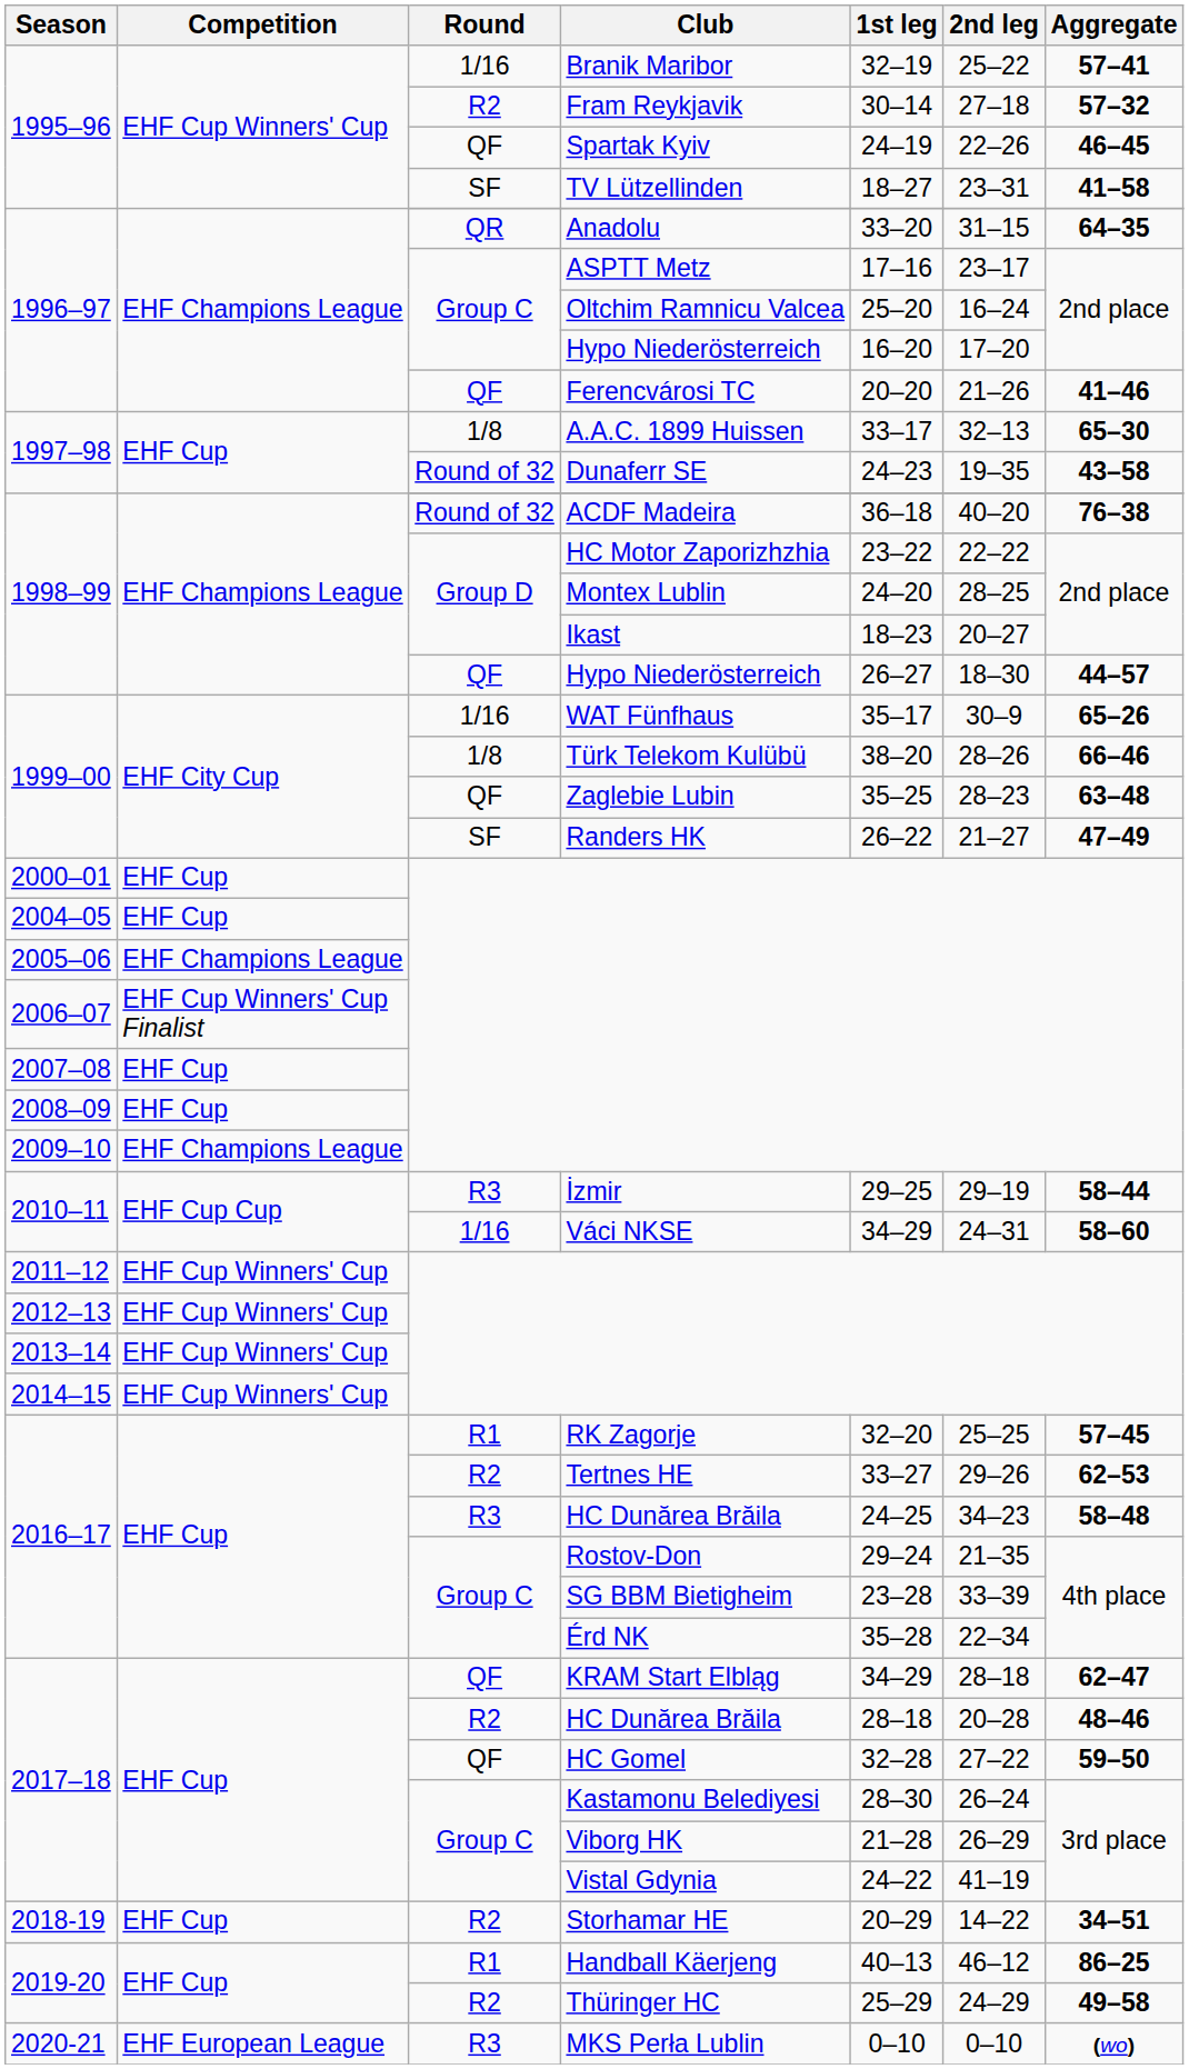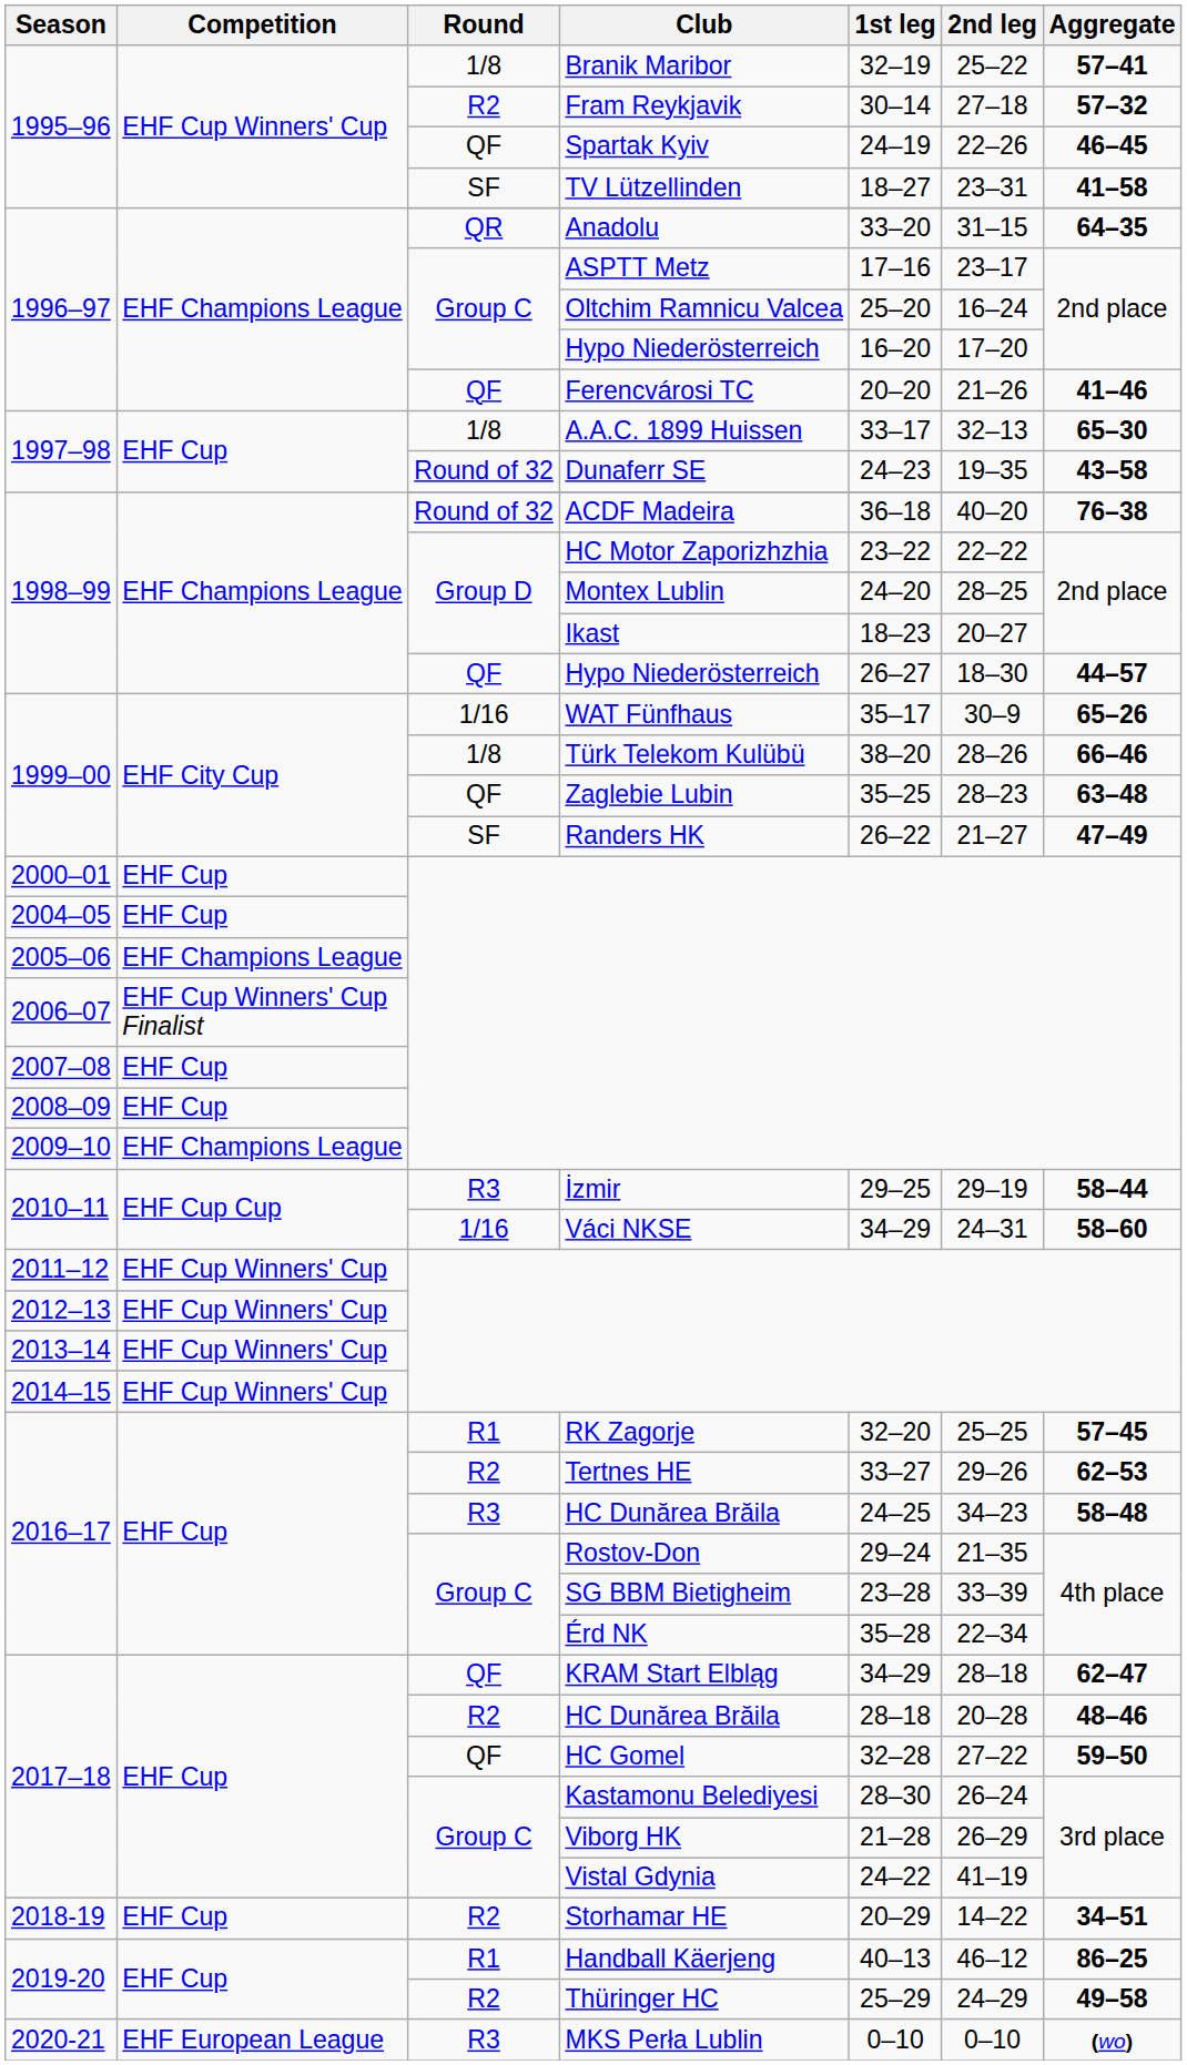Branik Maribor | Round: 1/16 -> 1/8
